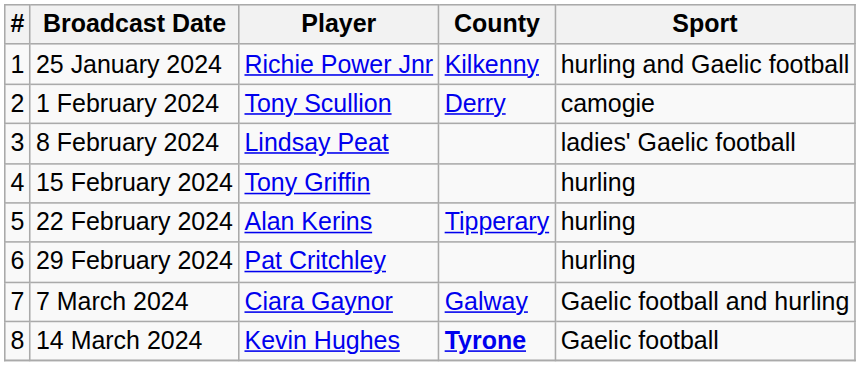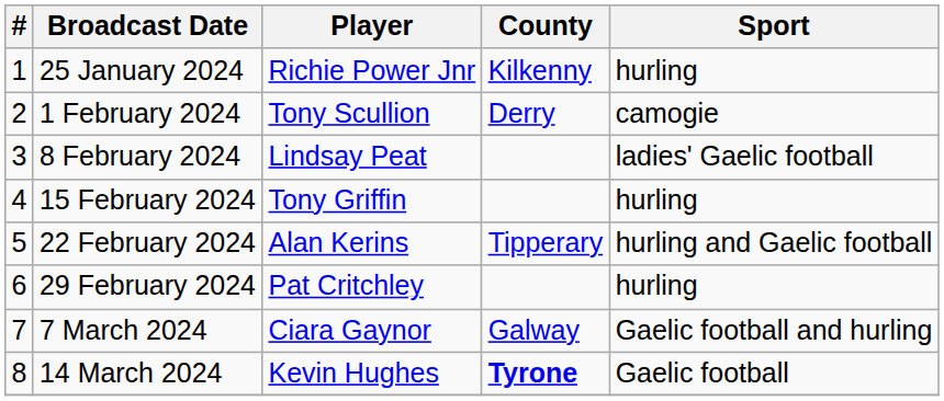25 January 2024 | Sport: hurling and Gaelic football -> hurling
22 February 2024 | Sport: hurling -> hurling and Gaelic football
